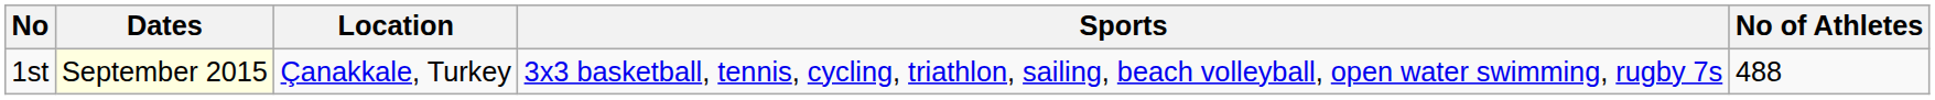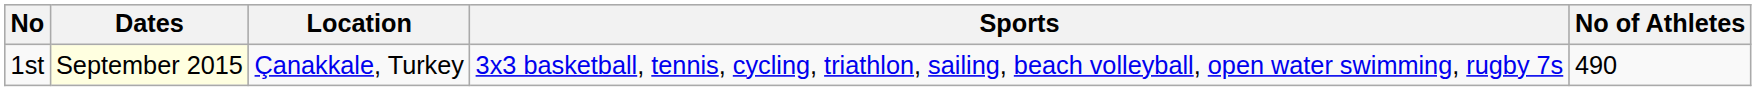1st | No of Athletes: 488 -> 490
